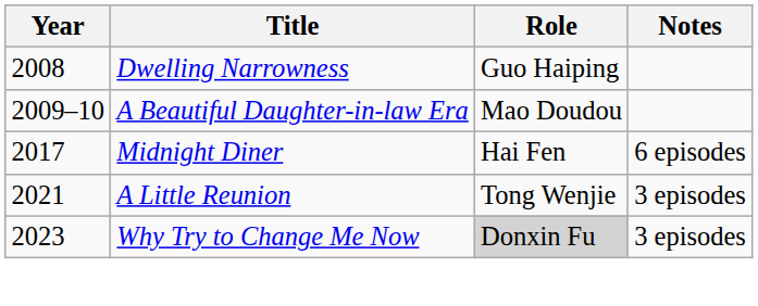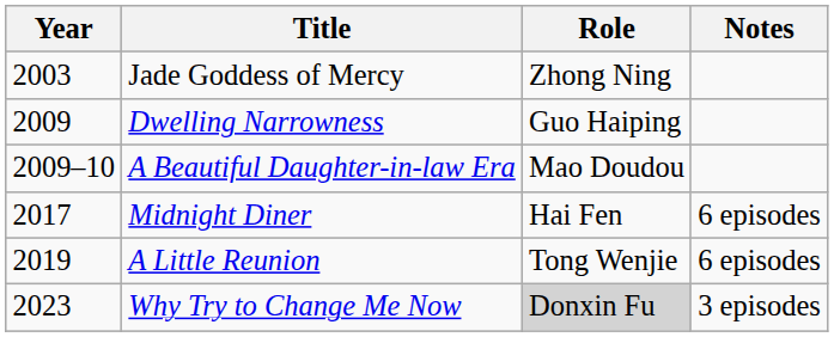+ row: 2003 | Jade Goddess of Mercy | Zhong Ning
Dwelling Narrowness | Year: 2008 -> 2009
A Little Reunion | Year: 2021 -> 2019
A Little Reunion | Notes: 3 episodes -> 6 episodes
